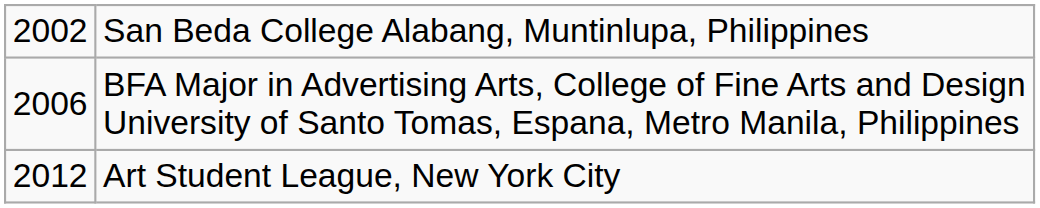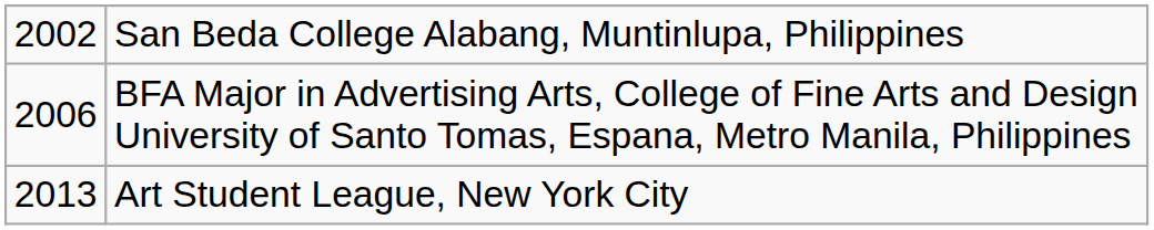Art Student League, New York City | column 1: 2012 -> 2013
